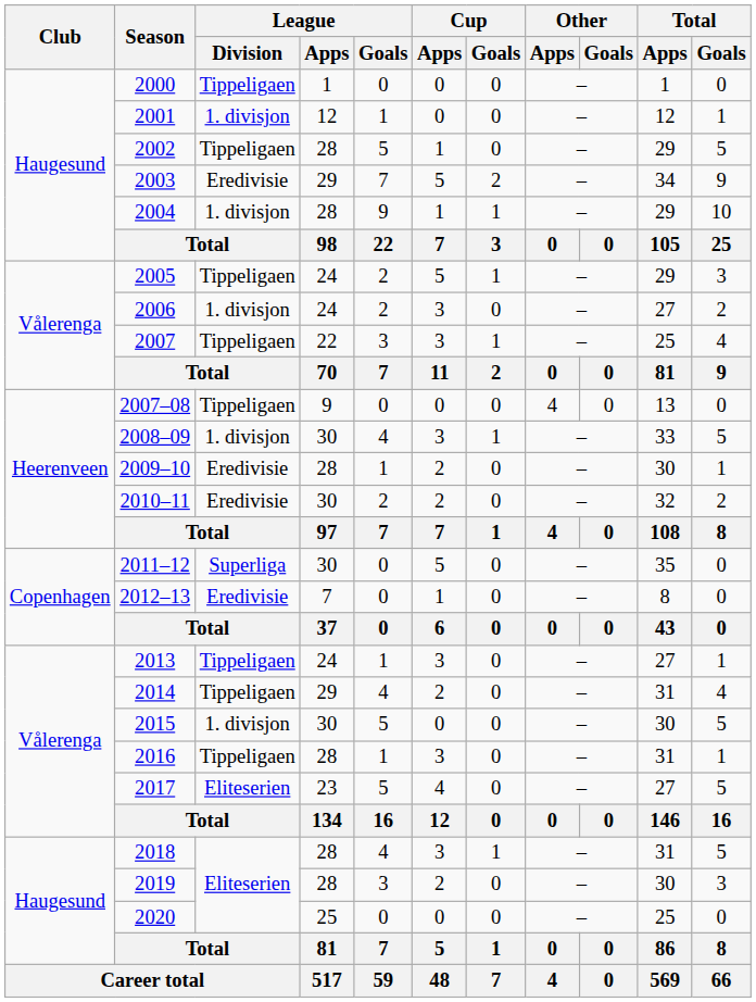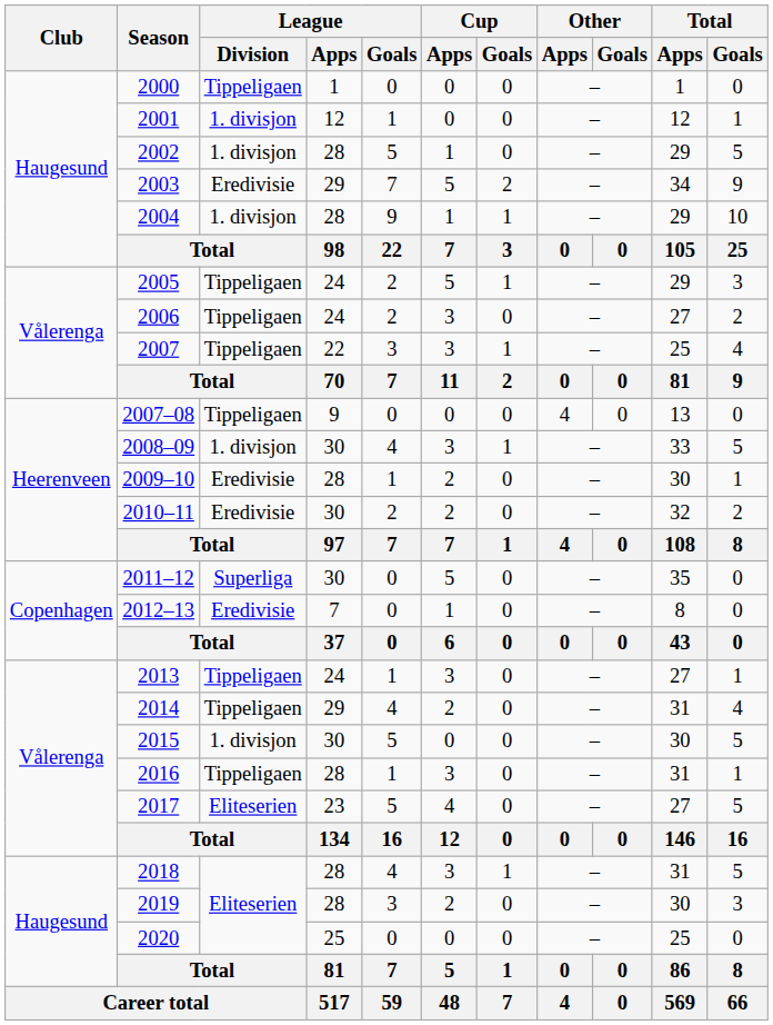2002 | League / Division: Tippeligaen -> 1. divisjon
2006 | League / Division: 1. divisjon -> Tippeligaen
